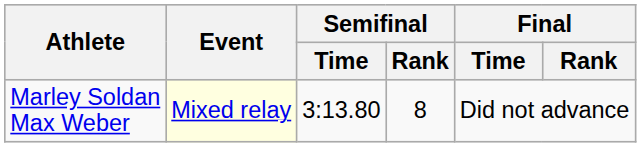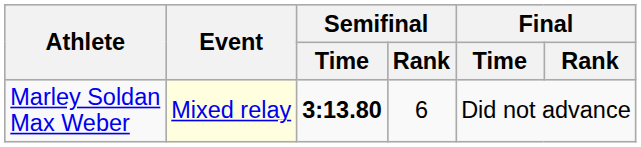Marley Soldan Max Weber | Semifinal / Time: normal -> bold
Marley Soldan Max Weber | Semifinal / Rank: 8 -> 6
